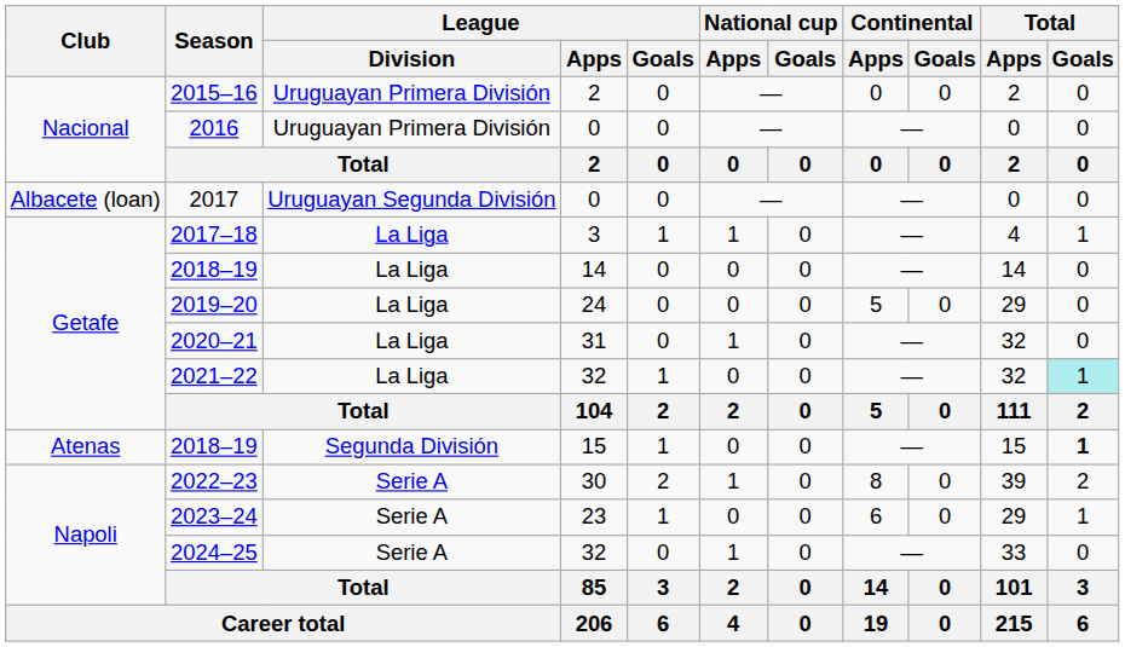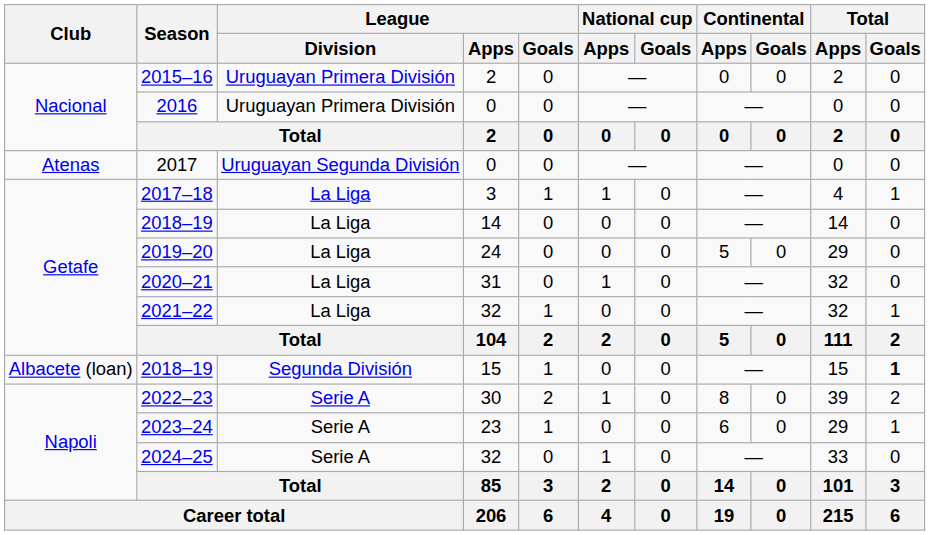2017 | Club: Albacete (loan) -> Atenas
2021–22 | Total / Goals: paleturquoise background -> no background
2018–19 / 15 | Club: Atenas -> Albacete (loan)
